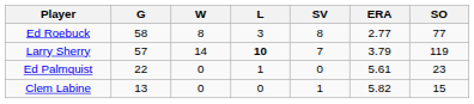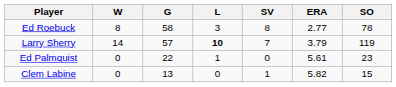columns swapped: G <-> W
Ed Roebuck | SO: 77 -> 78
